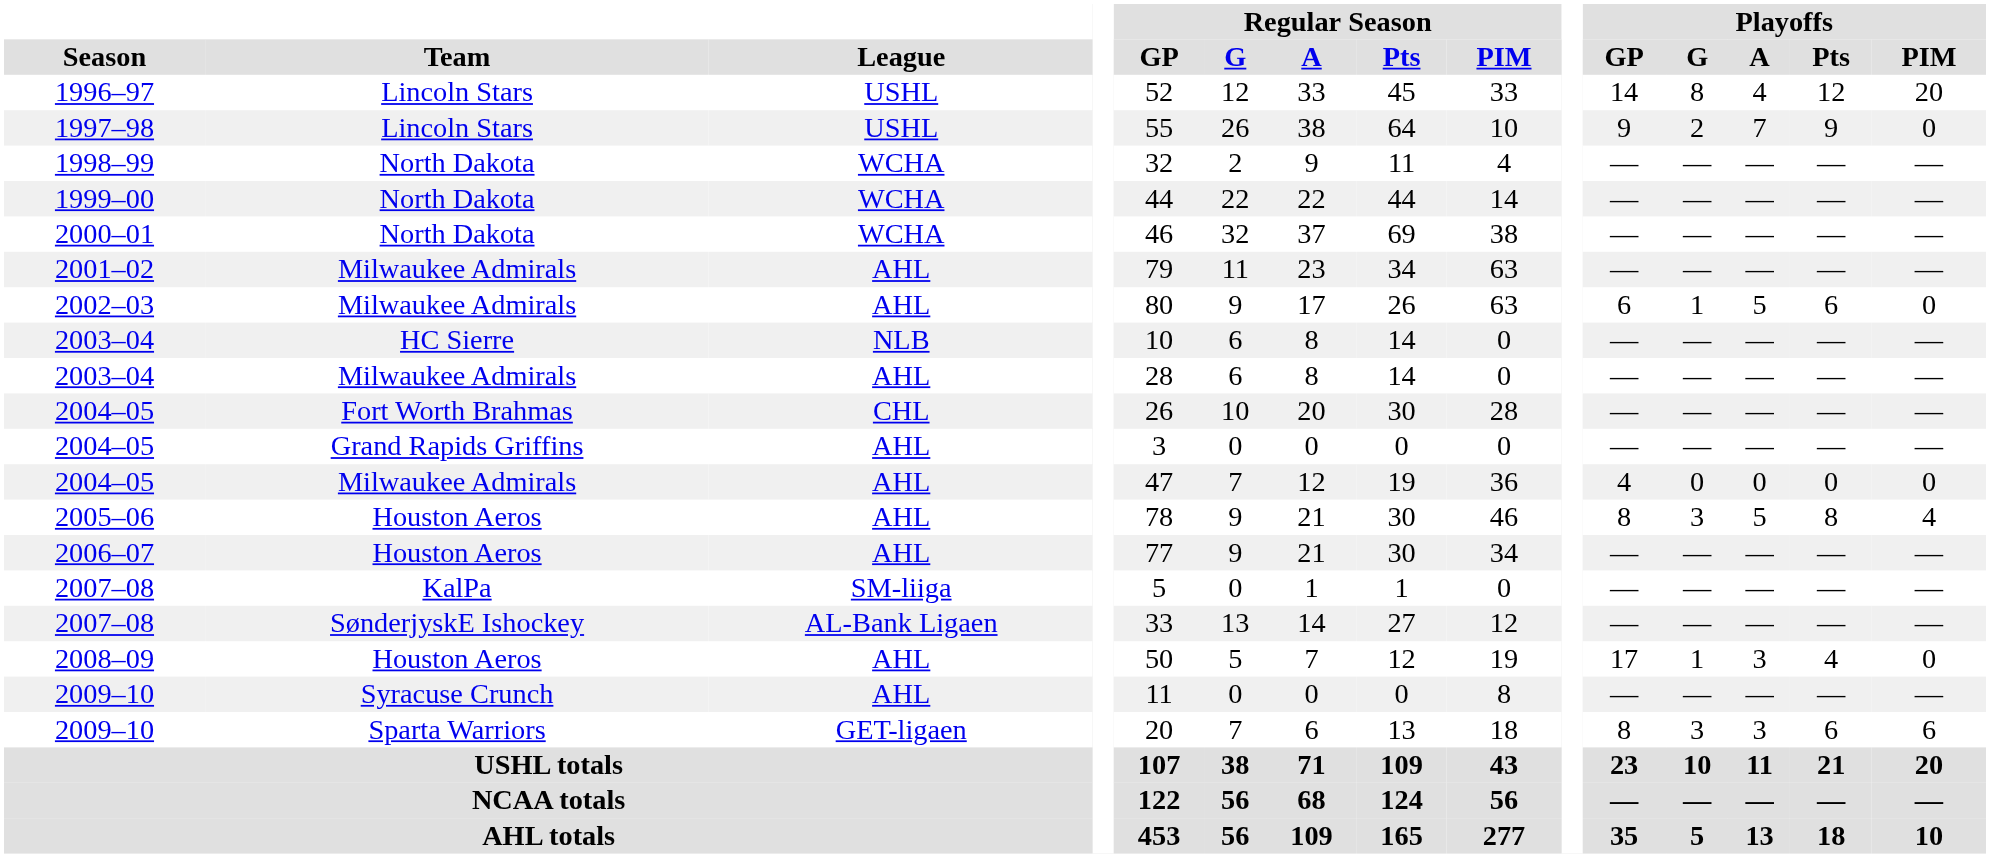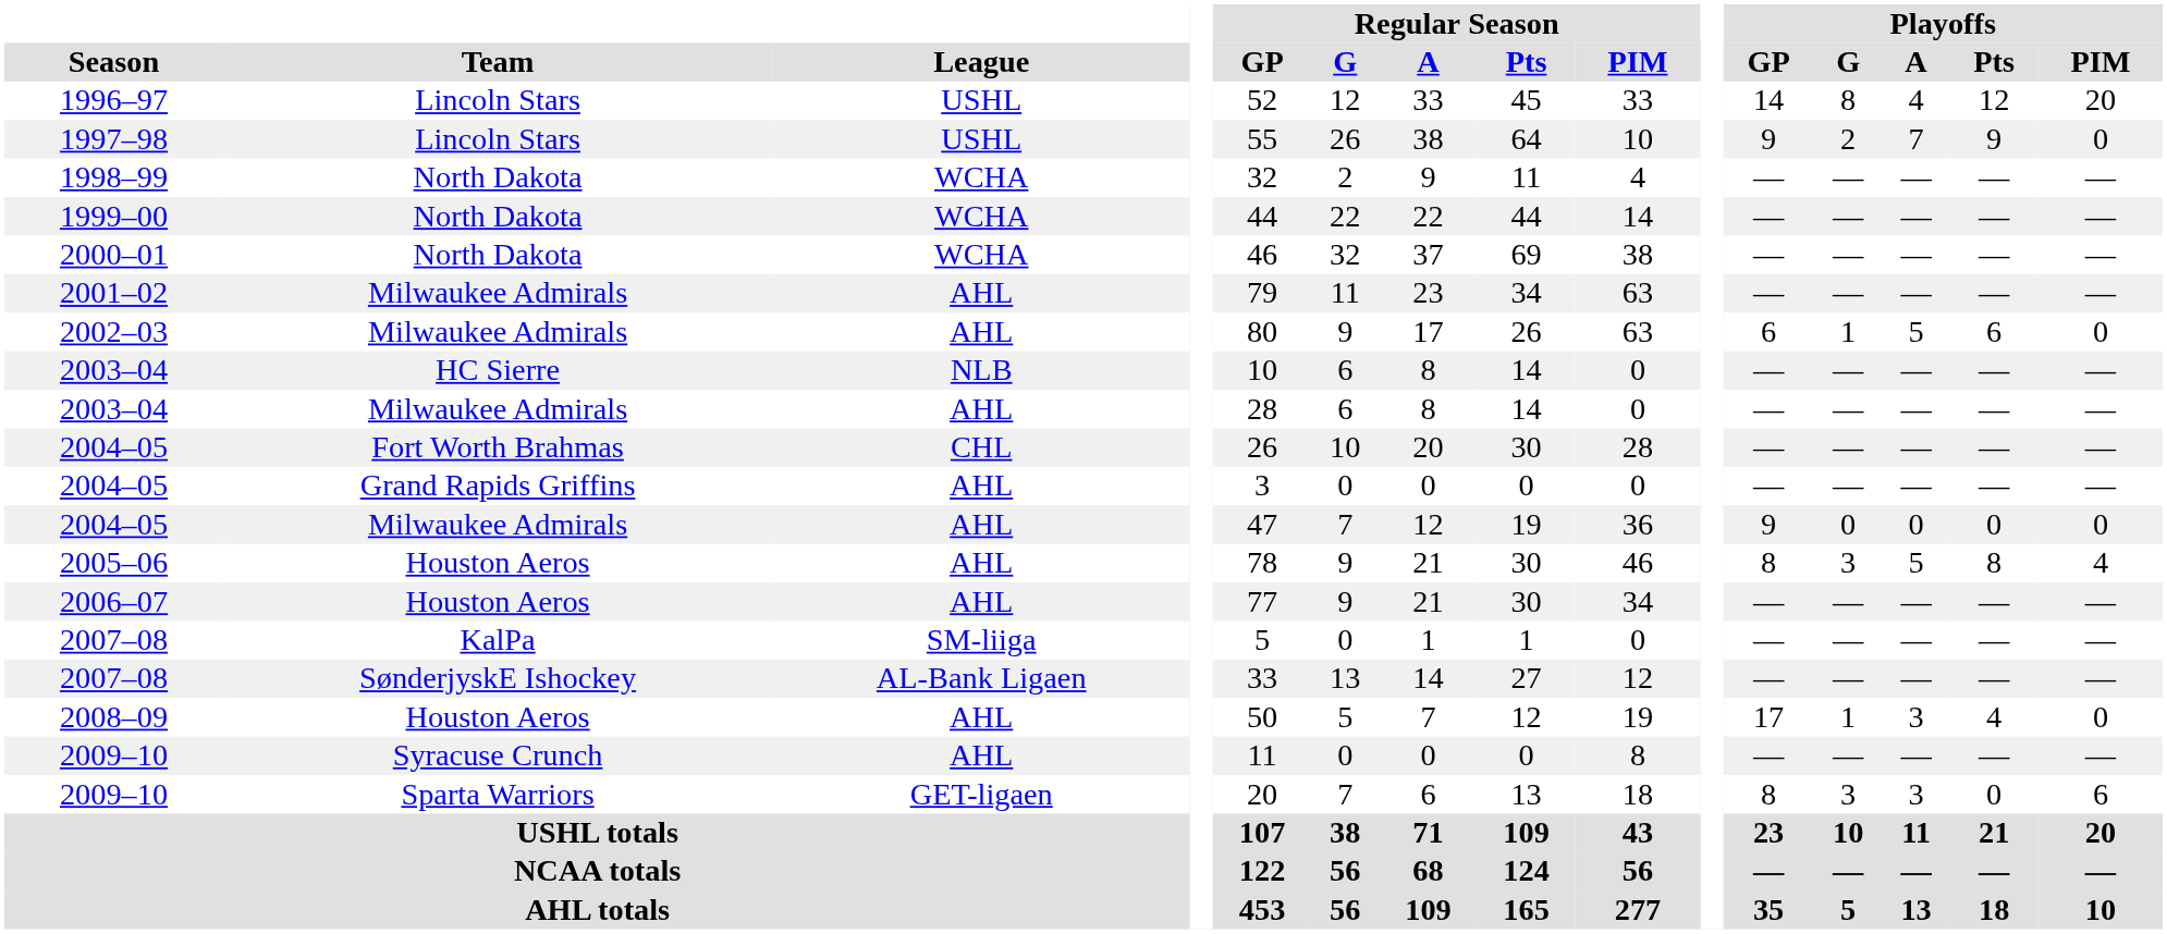2004–05 / Milwaukee Admirals | Playoffs / GP: 4 -> 9
2009–10 / Sparta Warriors | Playoffs / Pts: 6 -> 0
